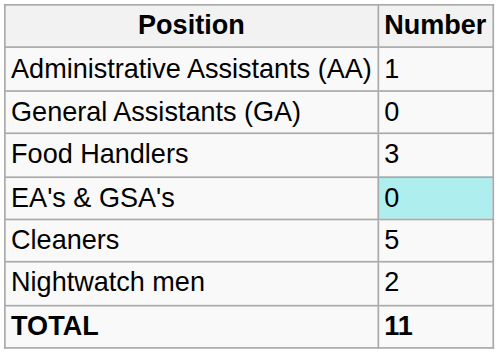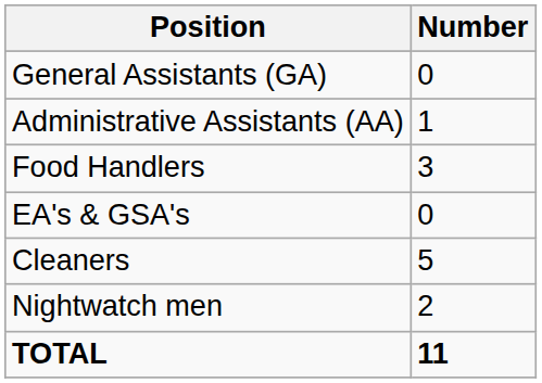rows swapped: Administrative Assistants (AA) <-> General Assistants (GA)
EA's & GSA's | Number: paleturquoise background -> no background
